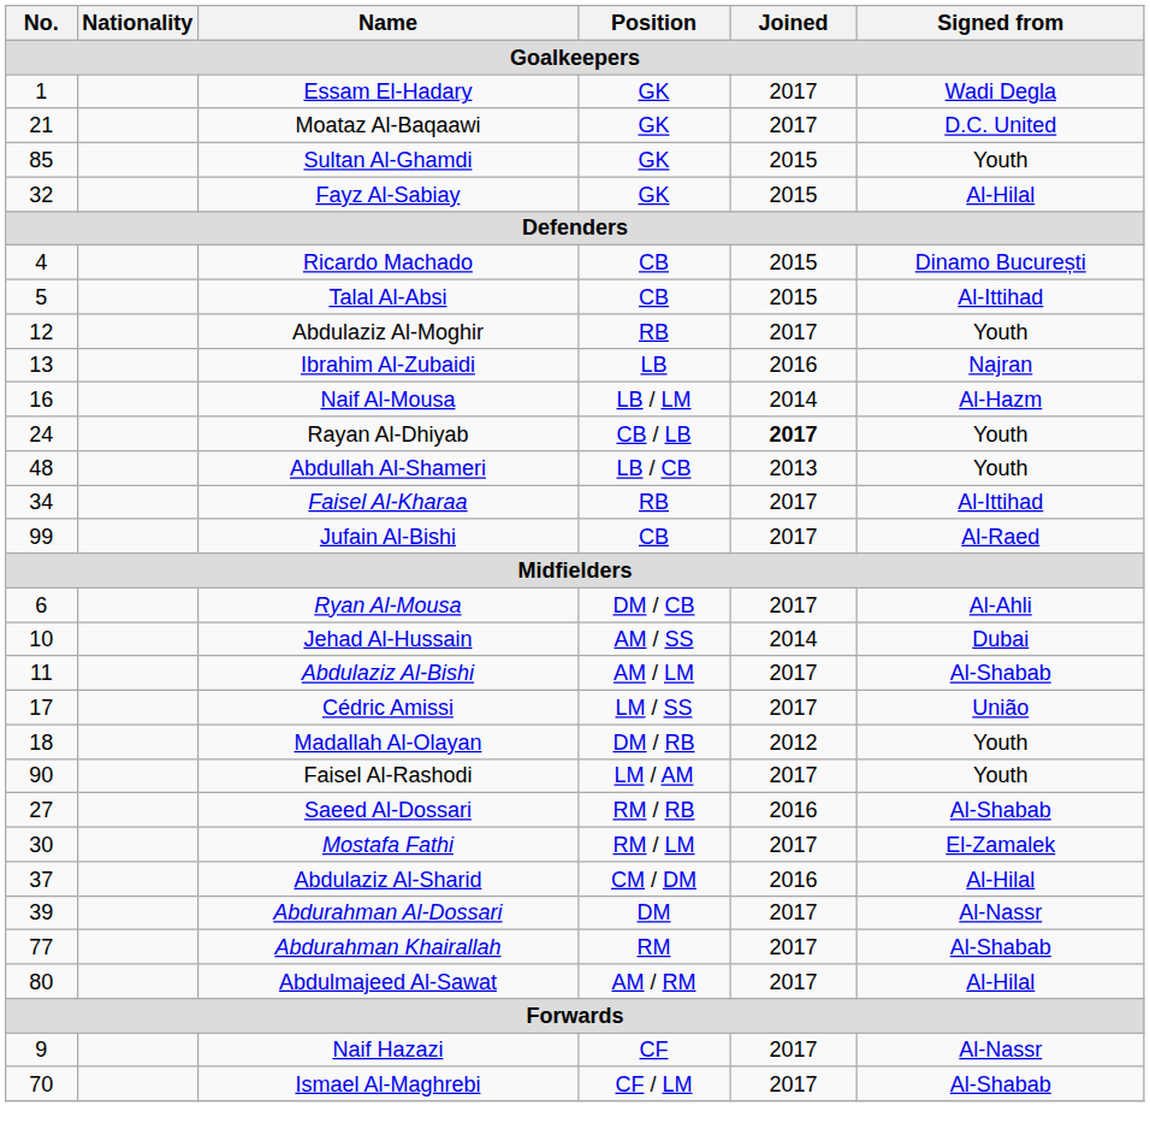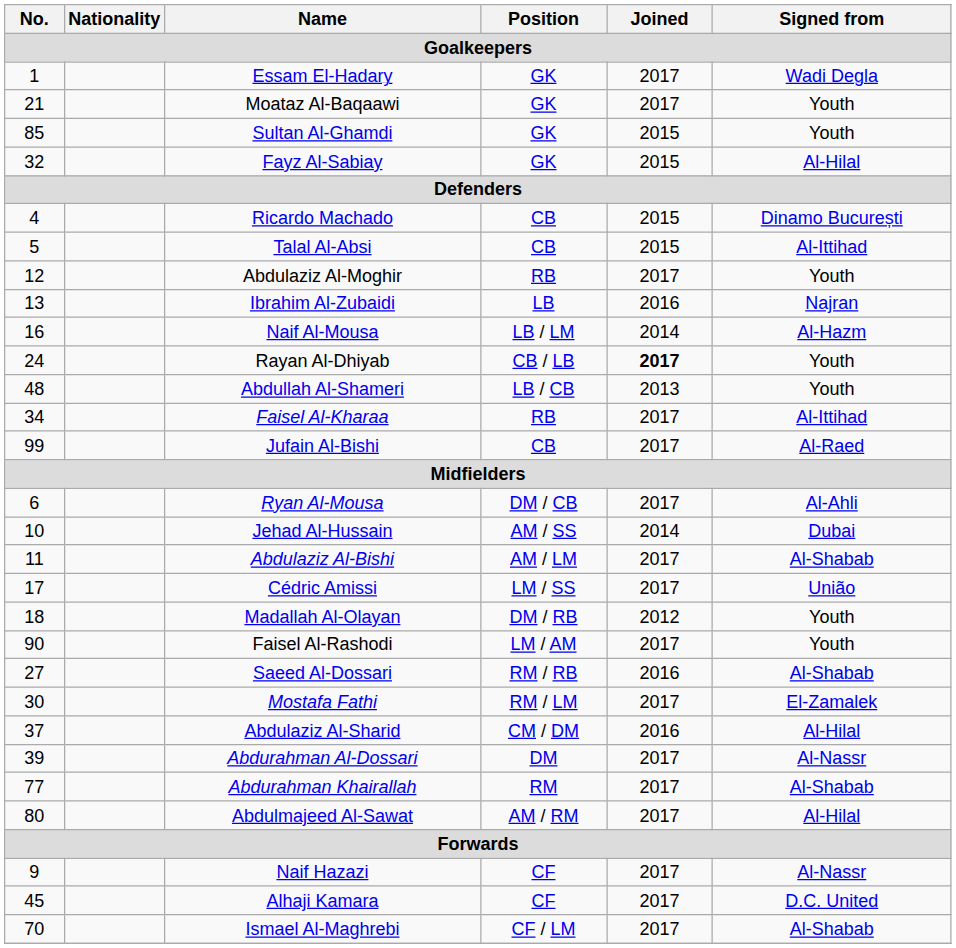Moataz Al-Baqaawi | Signed from: D.C. United -> Youth
+ row: 45 | Alhaji Kamara | CF | 2017 | D.C. United
